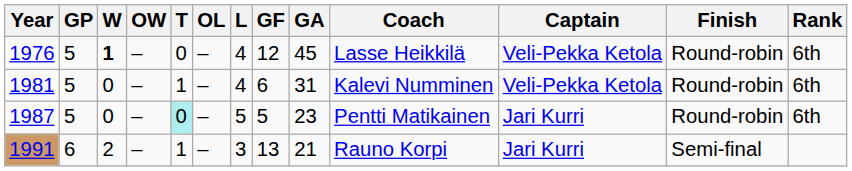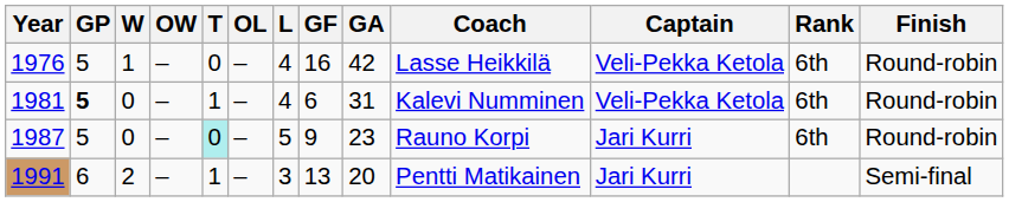columns swapped: Finish <-> Rank
1976 | W: bold -> normal
1976 | GF: 12 -> 16
1976 | GA: 45 -> 42
1981 | GP: normal -> bold
1987 | GF: 5 -> 9
1987 | Coach: Pentti Matikainen -> Rauno Korpi
1991 | GA: 21 -> 20
1991 | Coach: Rauno Korpi -> Pentti Matikainen
